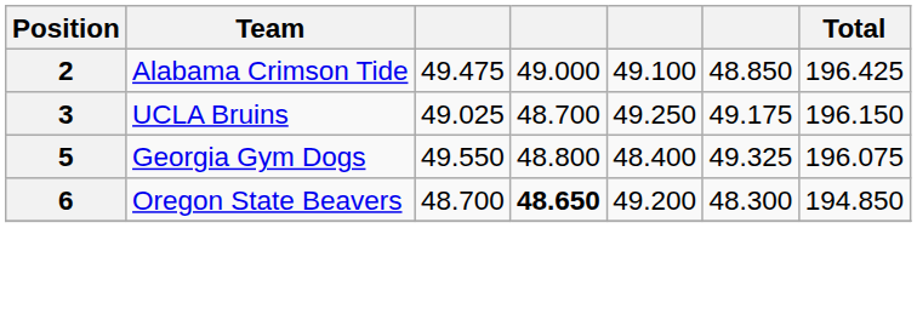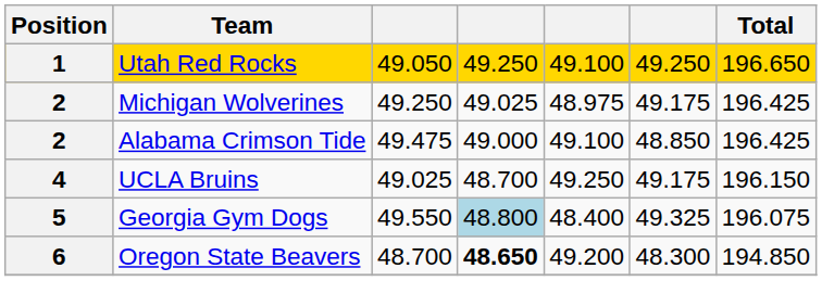+ row: 1 | Utah Red Rocks | 49.050 | 49.250 | 49.100 | 49.250 | 196.650
+ row: 2 | Michigan Wolverines | 49.250 | 49.025 | 48.975 | 49.175 | 196.425
UCLA Bruins | Position: 3 -> 4
Georgia Gym Dogs | column 4: no background -> lightblue background
